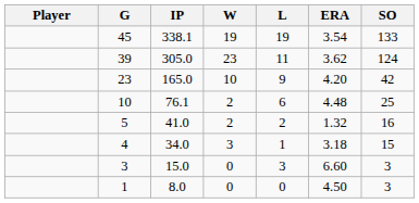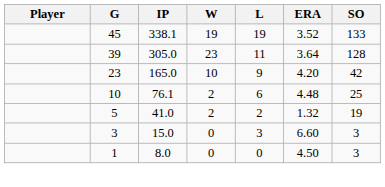45 | ERA: 3.54 -> 3.52
39 | ERA: 3.62 -> 3.64
39 | SO: 124 -> 128
5 | SO: 16 -> 19
- row: 4 | 34.0 | 3 | 1 | 3.18 | 15
